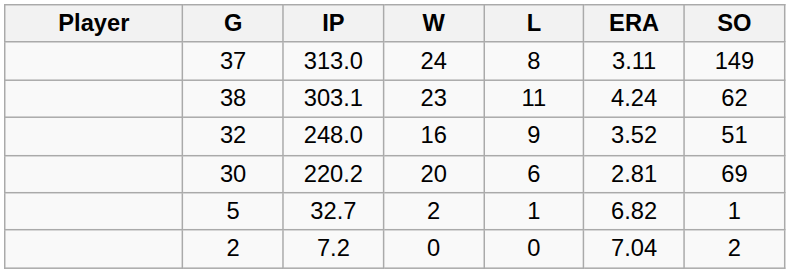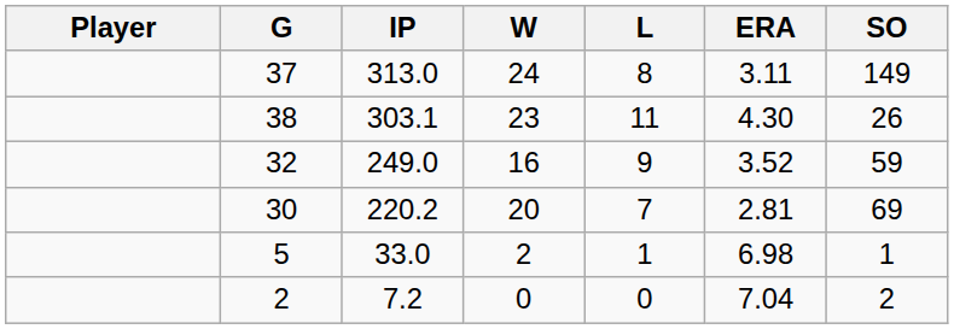38 | ERA: 4.24 -> 4.30
38 | SO: 62 -> 26
32 | IP: 248.0 -> 249.0
32 | SO: 51 -> 59
30 | L: 6 -> 7
5 | IP: 32.7 -> 33.0
5 | ERA: 6.82 -> 6.98
